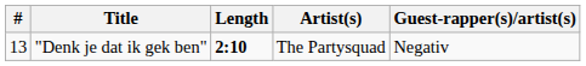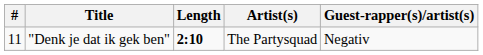"Denk je dat ik gek ben" | #: 13 -> 11
